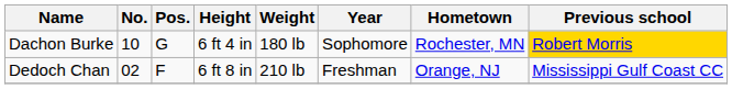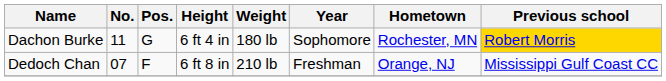Dachon Burke | No.: 10 -> 11
Dedoch Chan | No.: 02 -> 07
